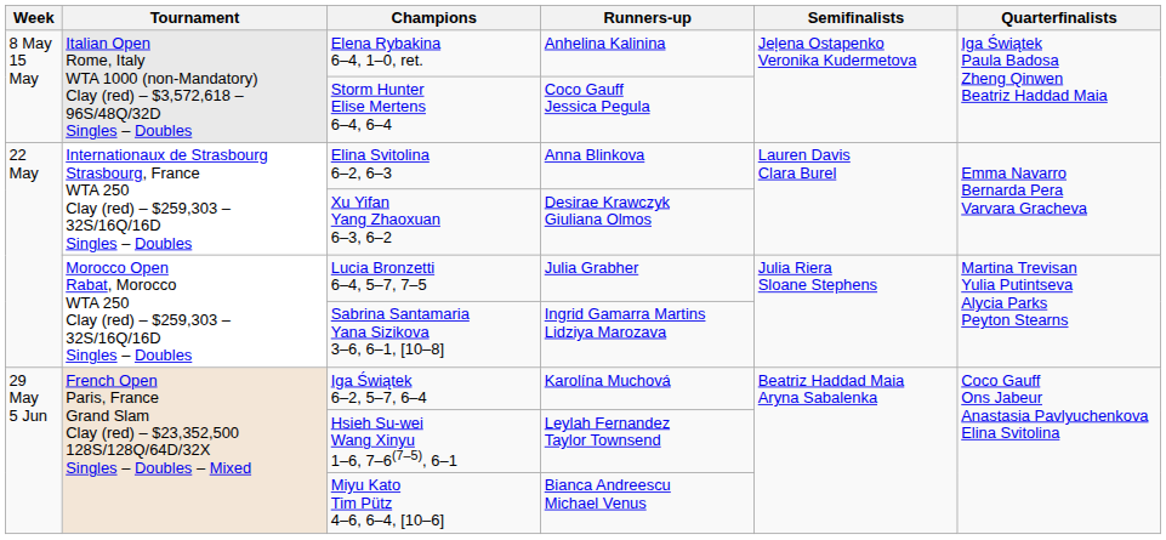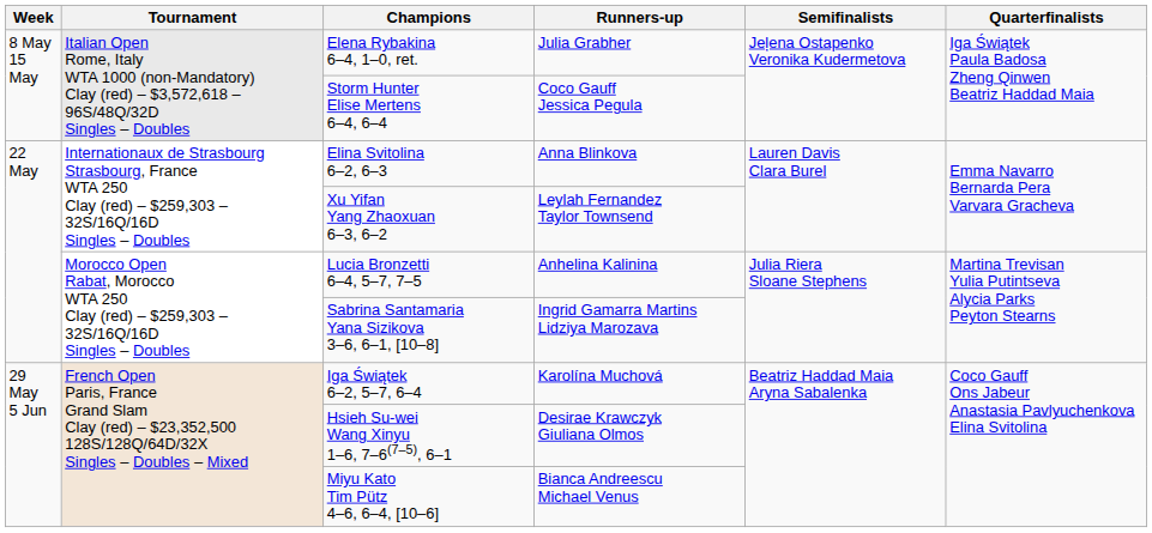Elena Rybakina 6–4, 1–0, ret. | Runners-up: Anhelina Kalinina -> Julia Grabher
Xu Yifan Yang Zhaoxuan 6–3, 6–2 | Runners-up: Desirae Krawczyk Giuliana Olmos -> Leylah Fernandez Taylor Townsend
Lucia Bronzetti 6–4, 5–7, 7–5 | Runners-up: Julia Grabher -> Anhelina Kalinina
Hsieh Su-wei Wang Xinyu 1–6, 7–6(7–5), 6–1 | Runners-up: Leylah Fernandez Taylor Townsend -> Desirae Krawczyk Giuliana Olmos
